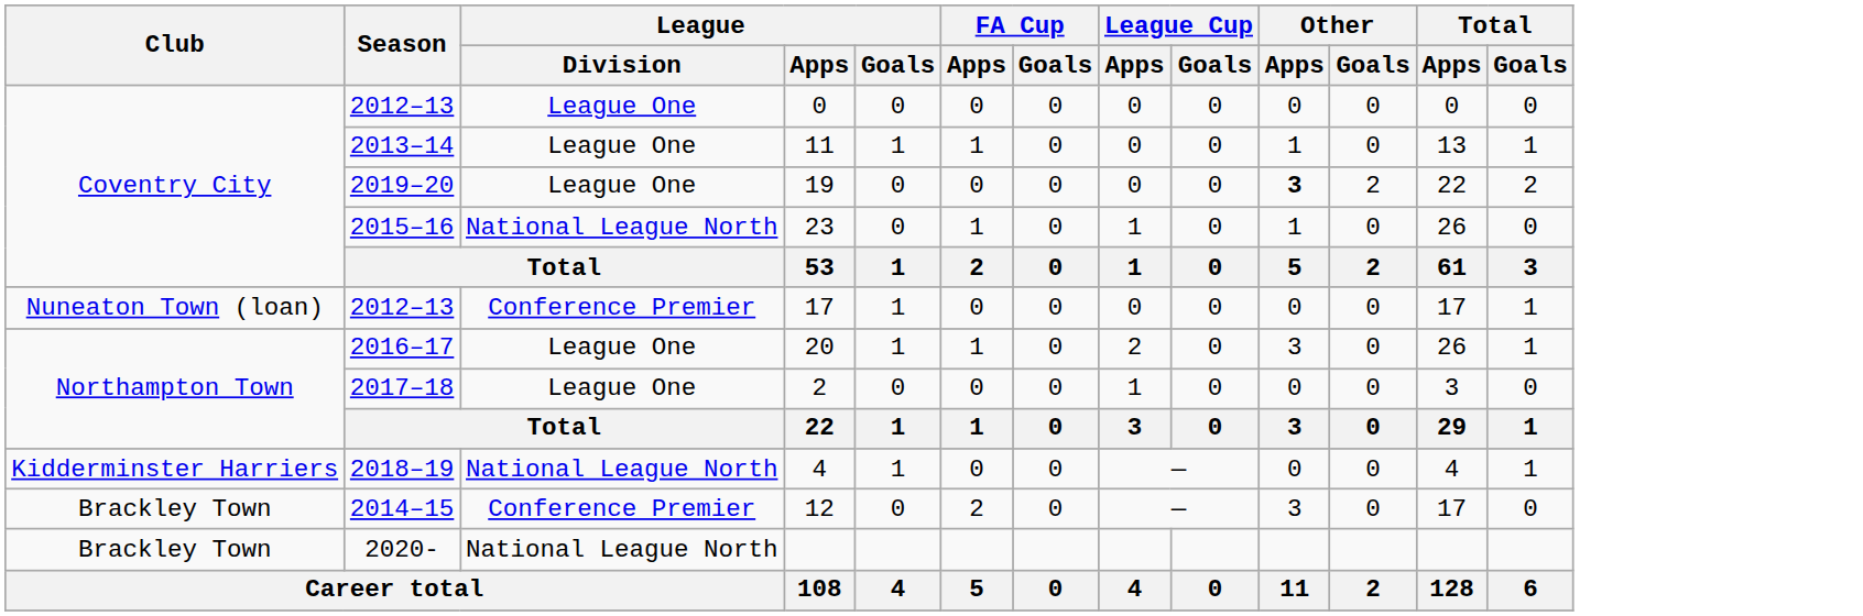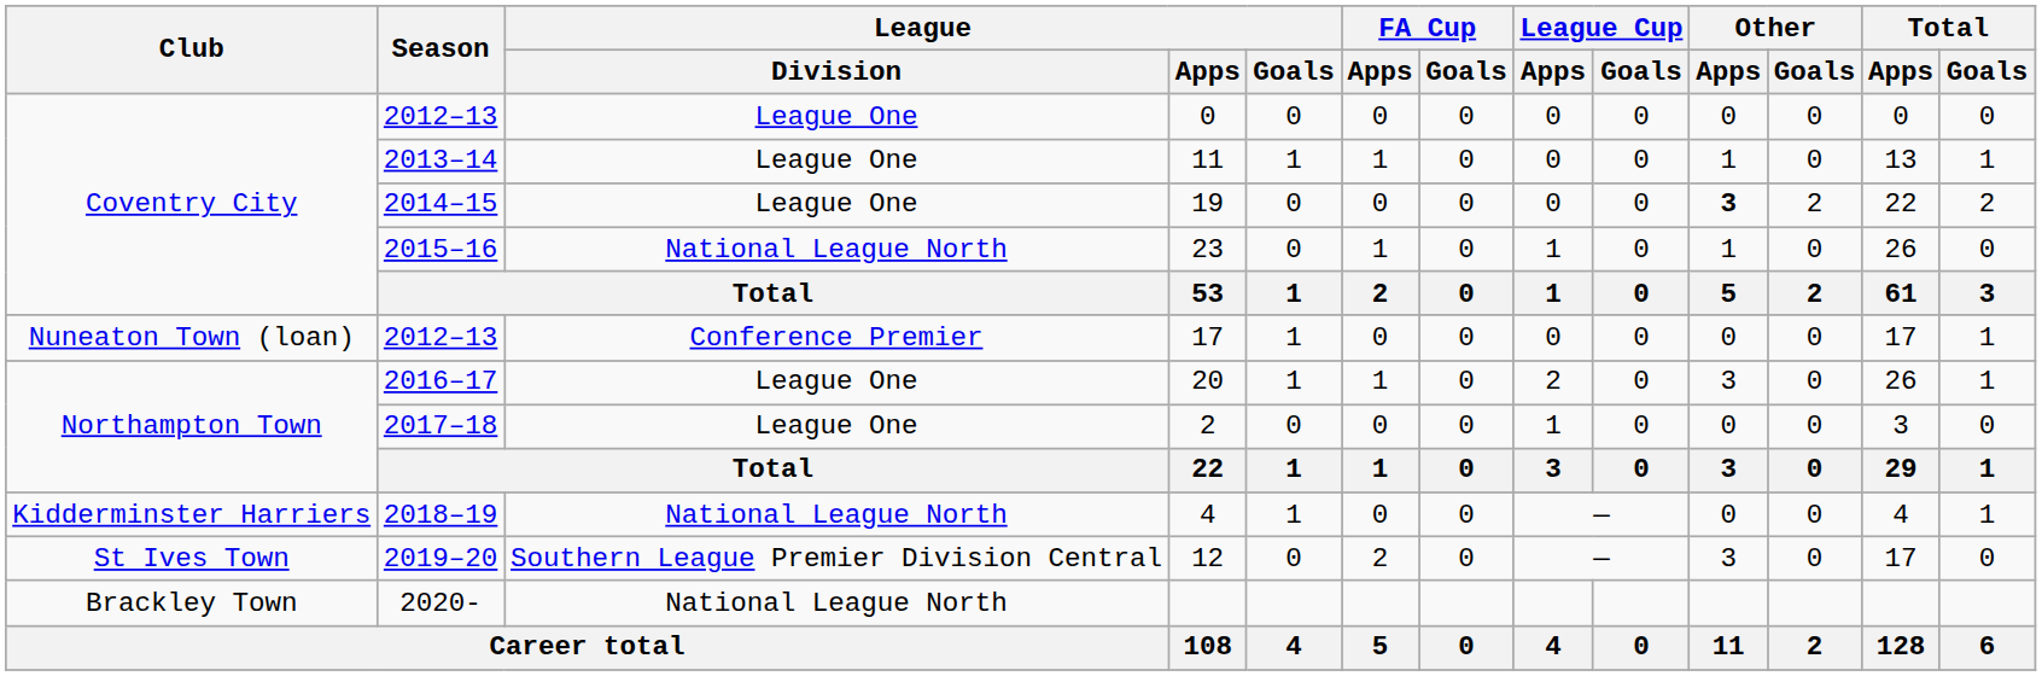19 | Season: 2019–20 -> 2014–15
12 | Club: Brackley Town -> St Ives Town
12 | Season: 2014–15 -> 2019–20
12 | League / Division: Conference Premier -> Southern League Premier Division Central
